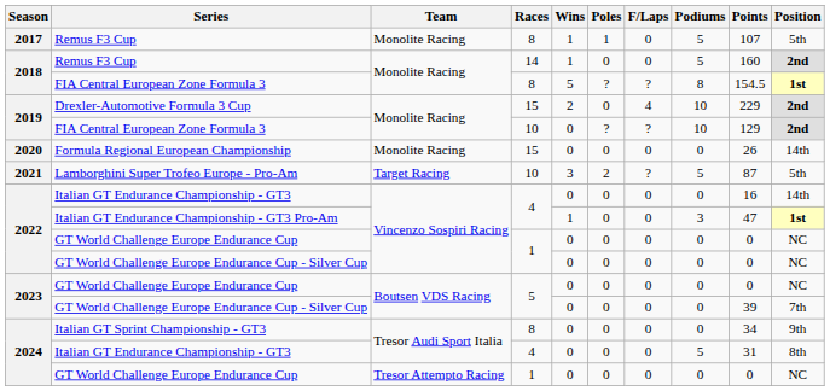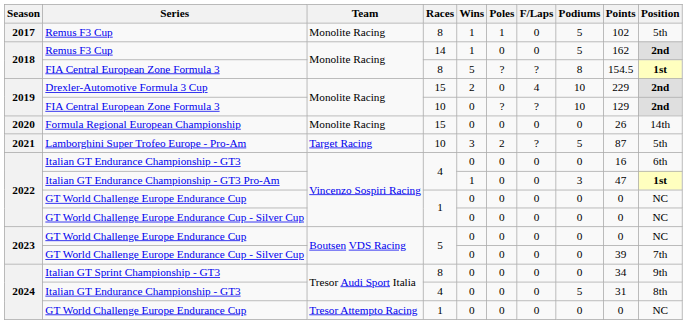2017 / Remus F3 Cup | Points: 107 -> 102
2018 / Remus F3 Cup | Points: 160 -> 162
2022 / Italian GT Endurance Championship - GT3 | Position: 14th -> 6th
